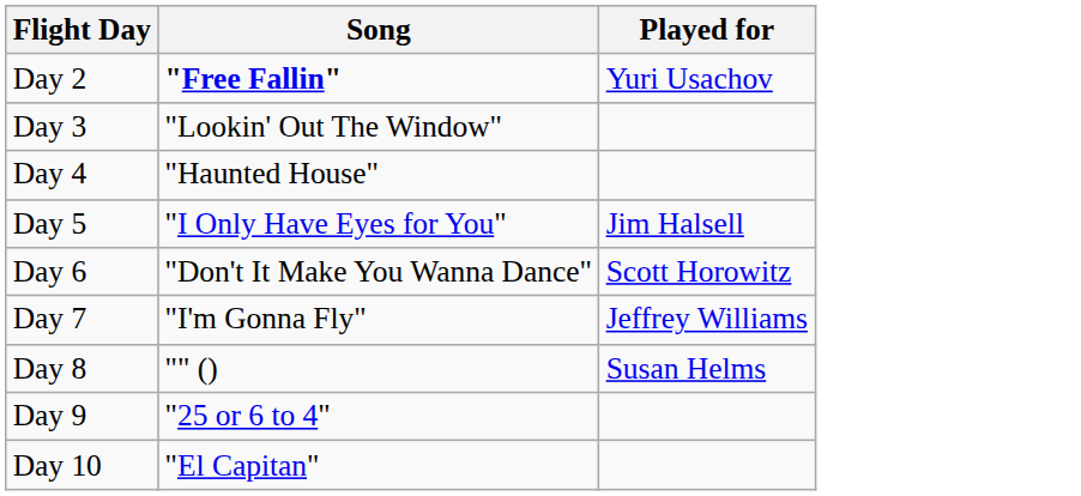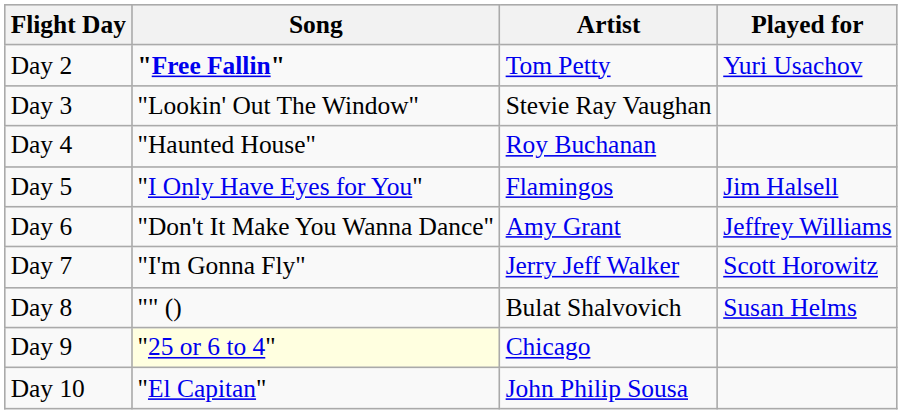+ column: Artist | Tom Petty | Stevie Ray Vaughan | Roy Buchanan | Flamingos | Amy Grant | Jerry Jeff Walker | Bulat Shalvovich | Chicago | John Philip Sousa
Day 6 | Played for: Scott Horowitz -> Jeffrey Williams
Day 7 | Played for: Jeffrey Williams -> Scott Horowitz
Day 9 | Song: no background -> lightyellow background
